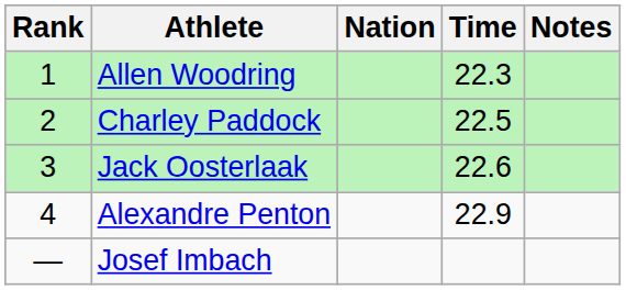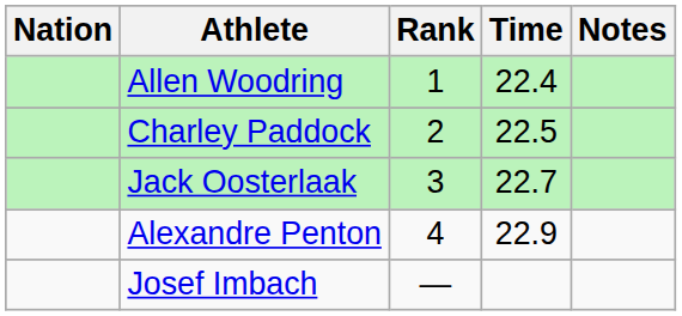columns swapped: Rank <-> Nation
Allen Woodring | Time: 22.3 -> 22.4
Jack Oosterlaak | Time: 22.6 -> 22.7
